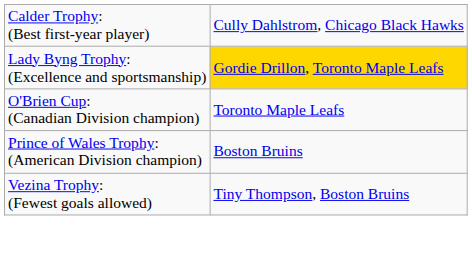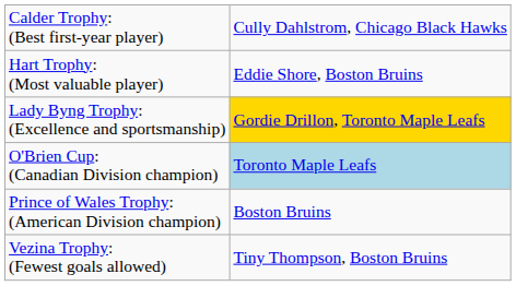+ row: Hart Trophy: (Most valuable player) | Eddie Shore, Boston Bruins
O'Brien Cup: (Canadian Division champion) | column 2: no background -> lightblue background
